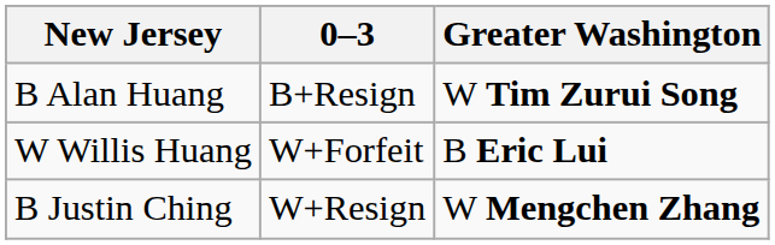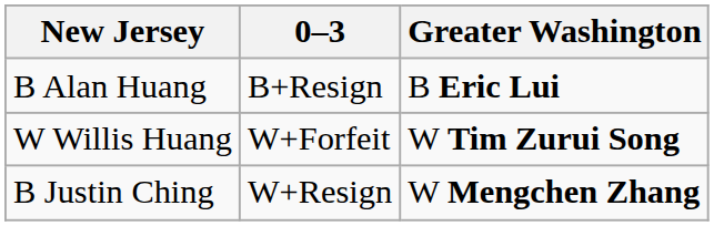B Alan Huang | Greater Washington: W Tim Zurui Song -> B Eric Lui
W Willis Huang | Greater Washington: B Eric Lui -> W Tim Zurui Song
